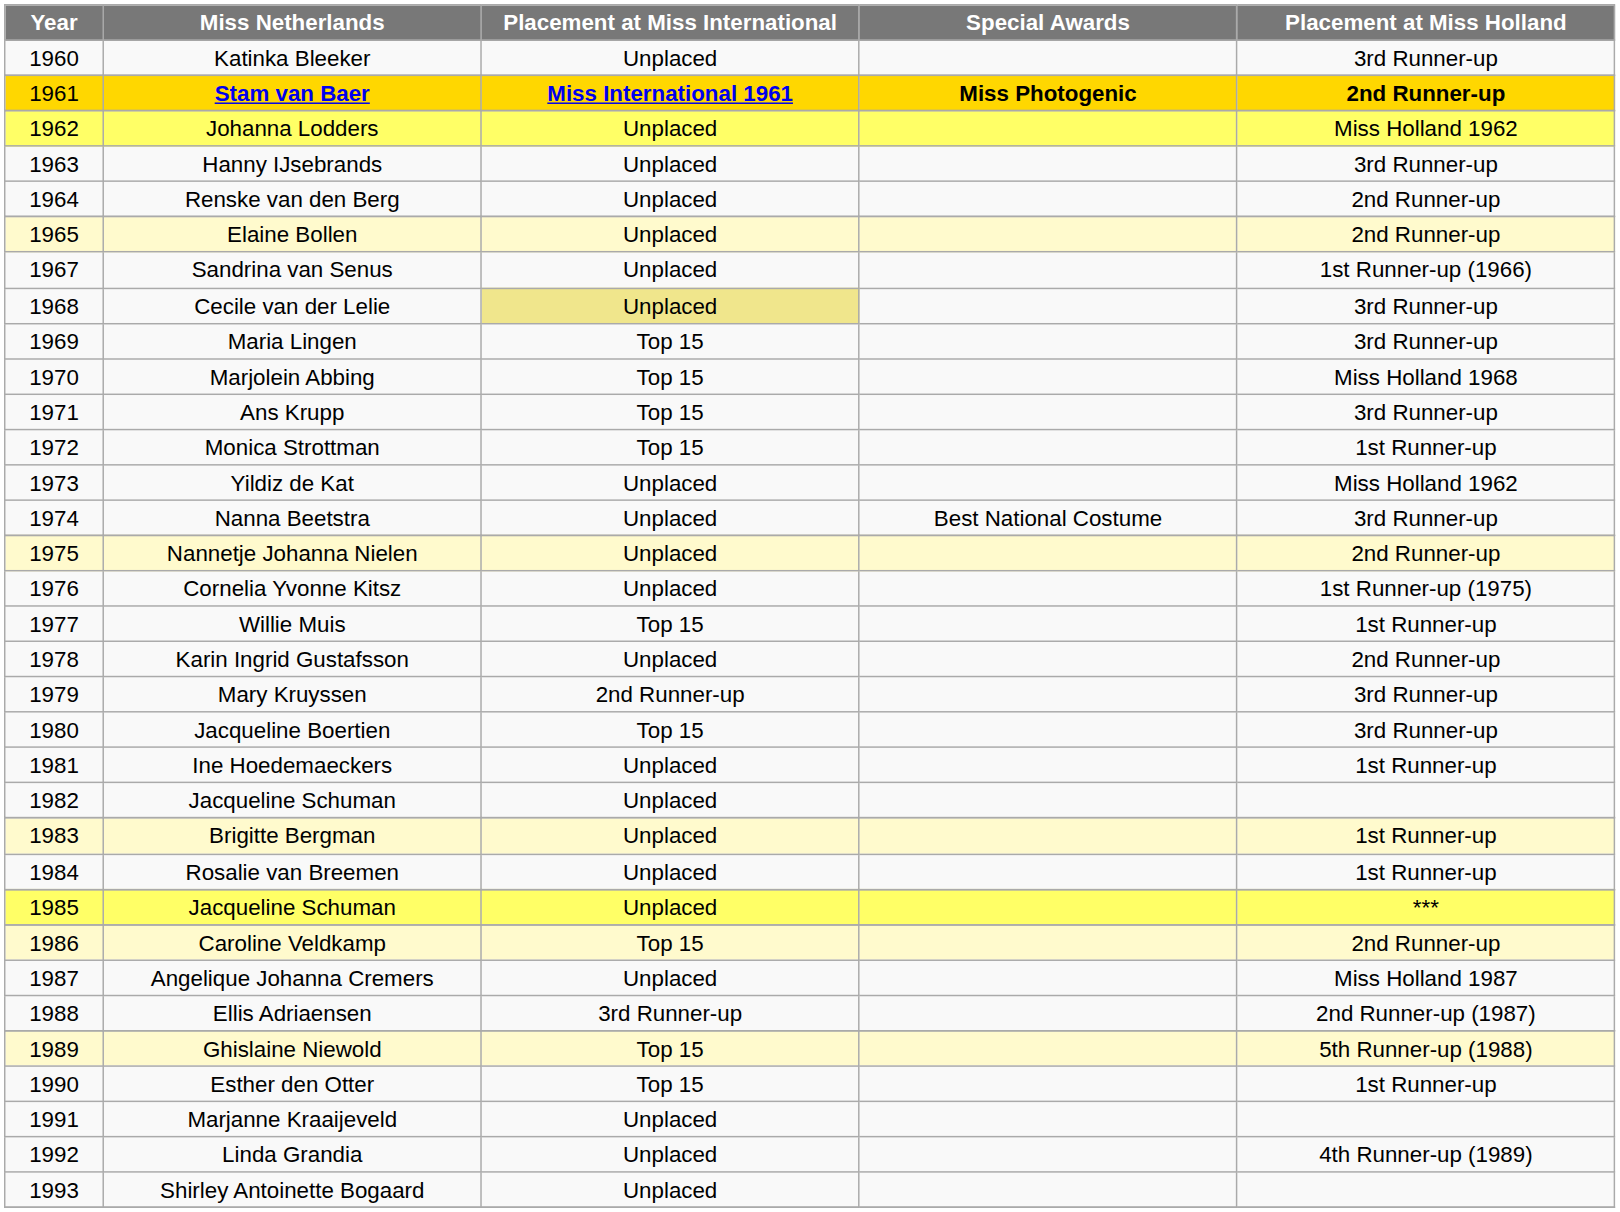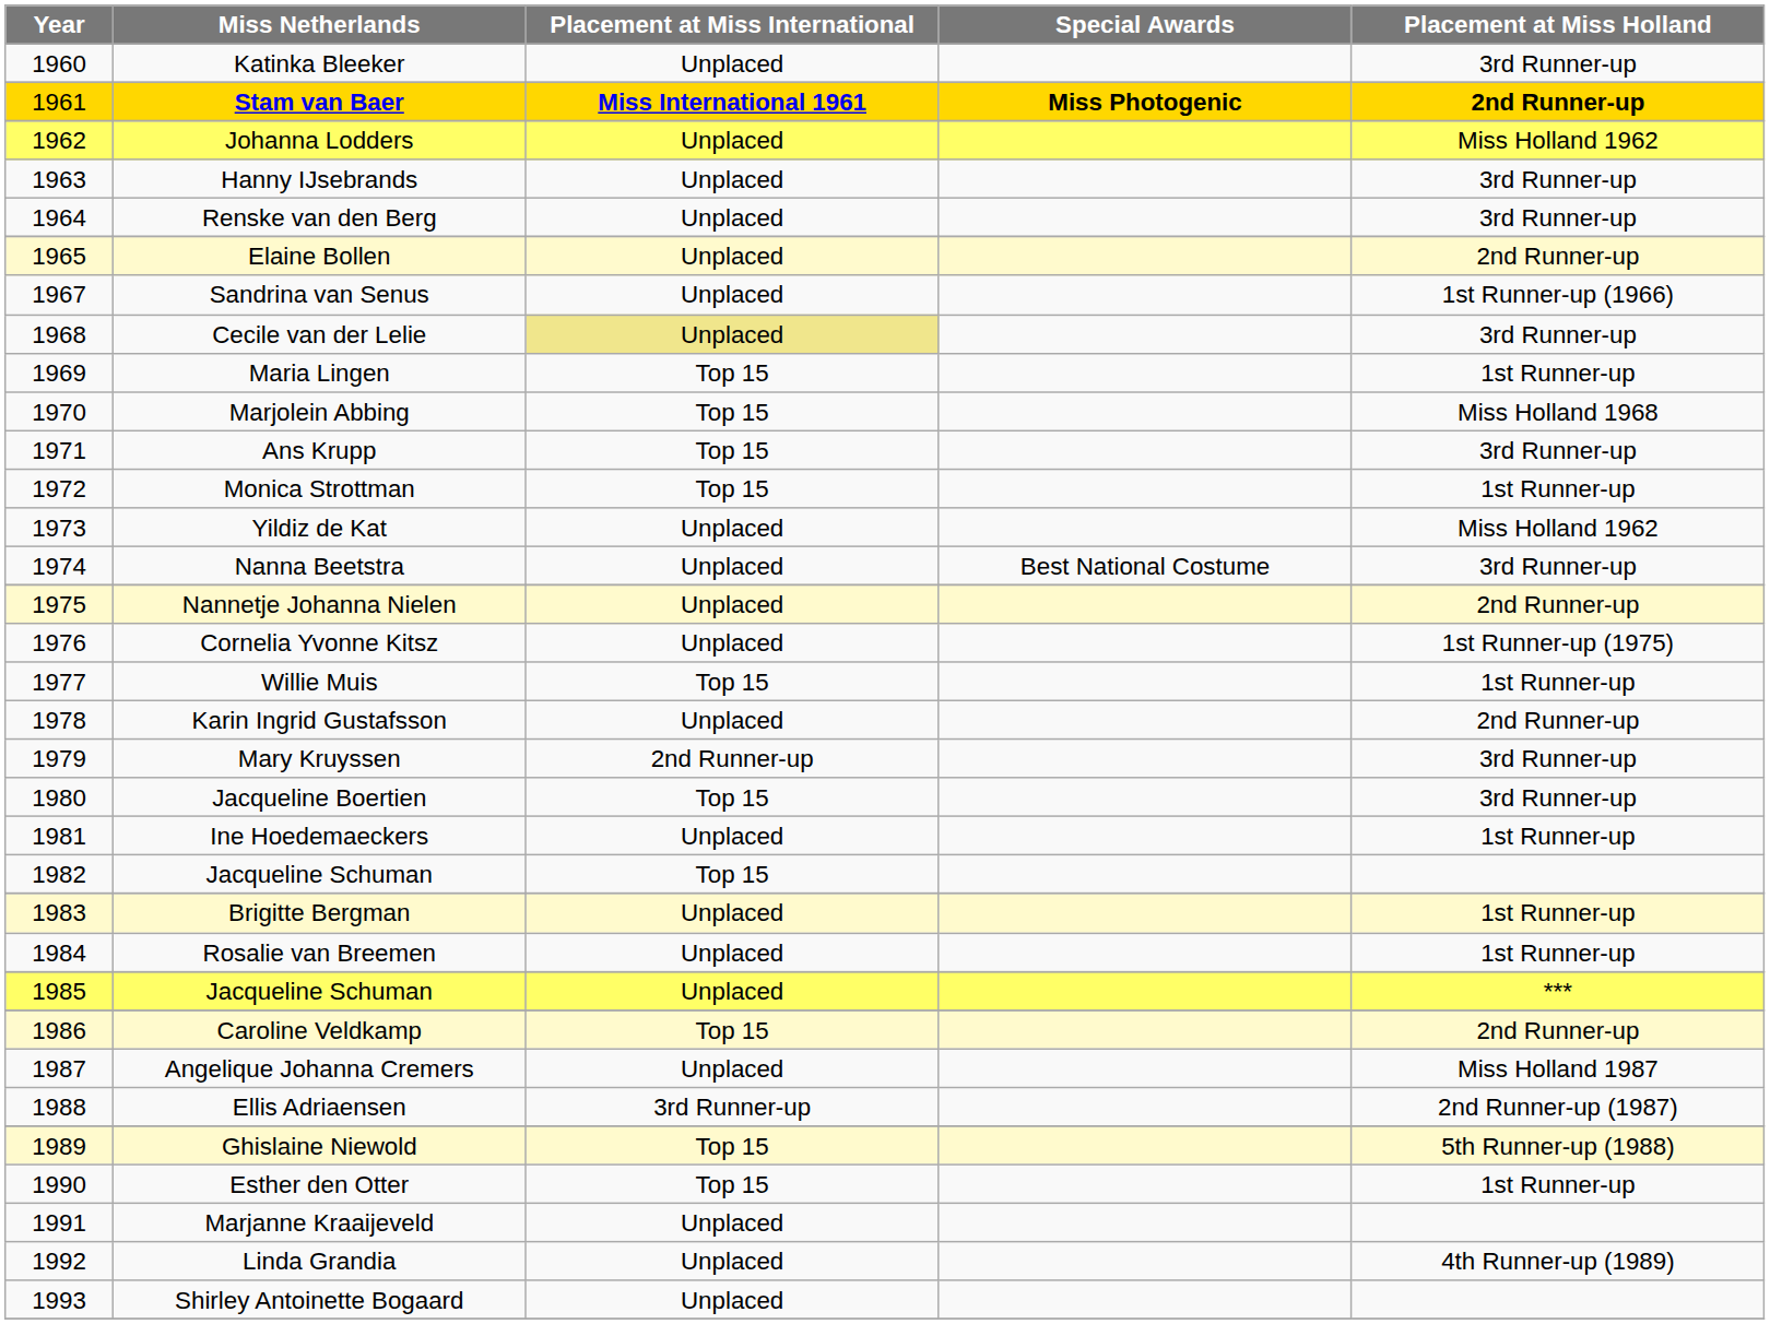Renske van den Berg | Placement at Miss Holland: 2nd Runner-up -> 3rd Runner-up
Maria Lingen | Placement at Miss Holland: 3rd Runner-up -> 1st Runner-up
1982 / Jacqueline Schuman | Placement at Miss International: Unplaced -> Top 15
